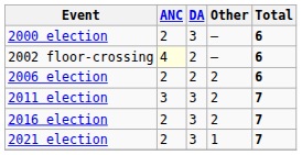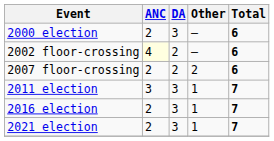- row: 2006 election | 2 | 2 | 2 | 6
+ row: 2007 floor-crossing | 2 | 2 | 2 | 6
2011 election | Other: 2 -> 1
2016 election | Other: 2 -> 1
